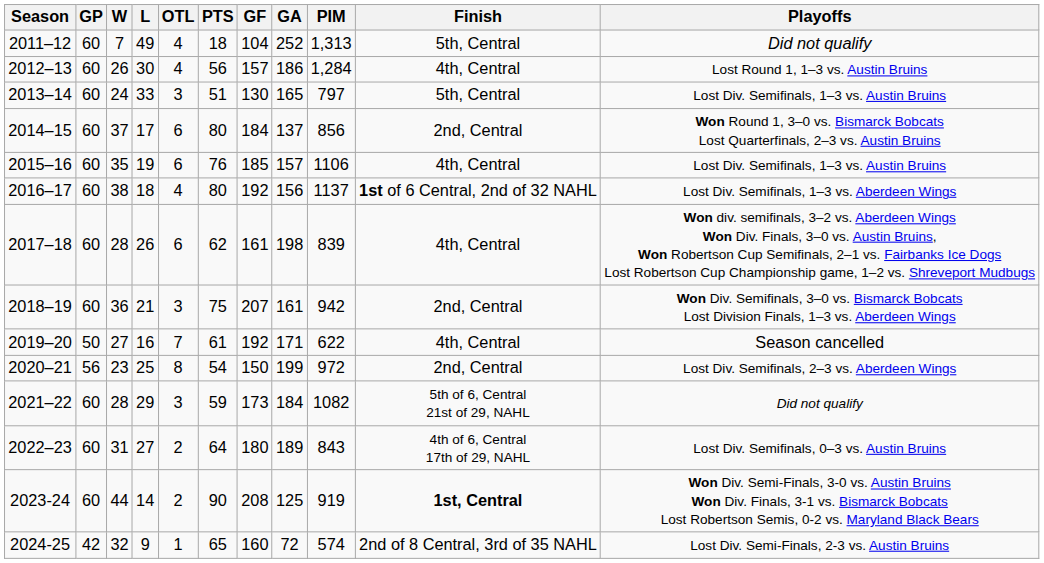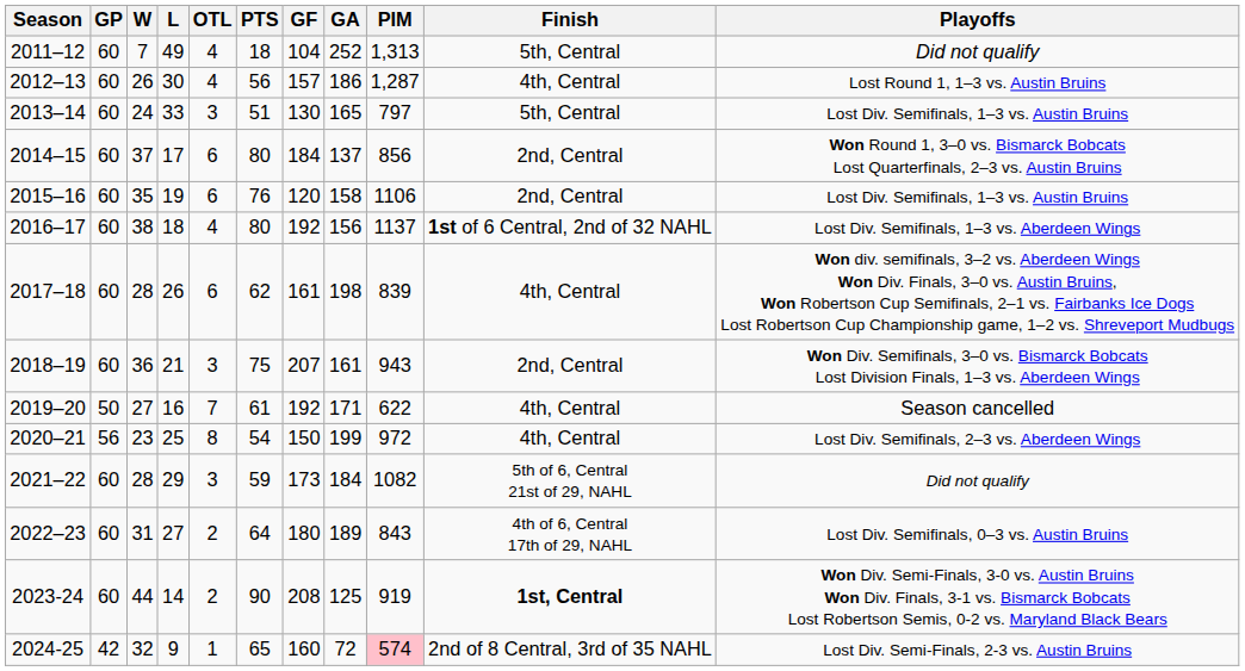2012–13 | PIM: 1,284 -> 1,287
2015–16 | GF: 185 -> 120
2015–16 | GA: 157 -> 158
2015–16 | Finish: 4th, Central -> 2nd, Central
2018–19 | PIM: 942 -> 943
2020–21 | Finish: 2nd, Central -> 4th, Central
2024-25 | PIM: no background -> pink background
